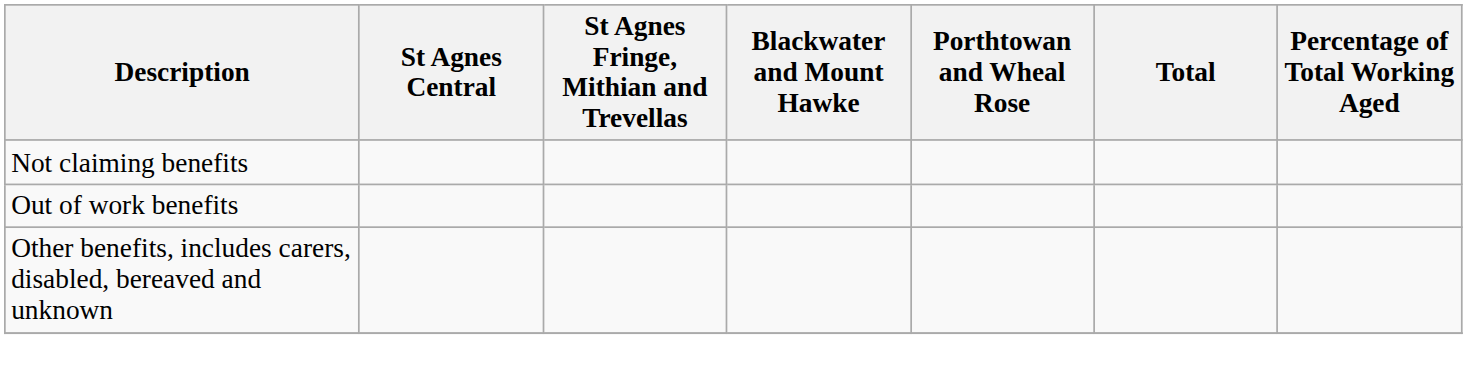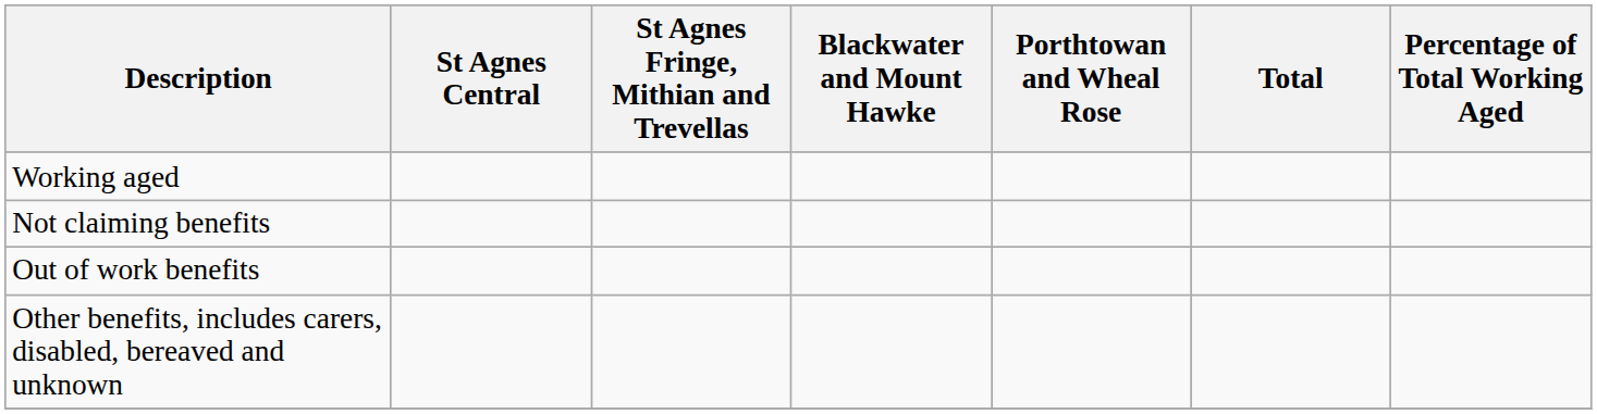+ row: Working aged
